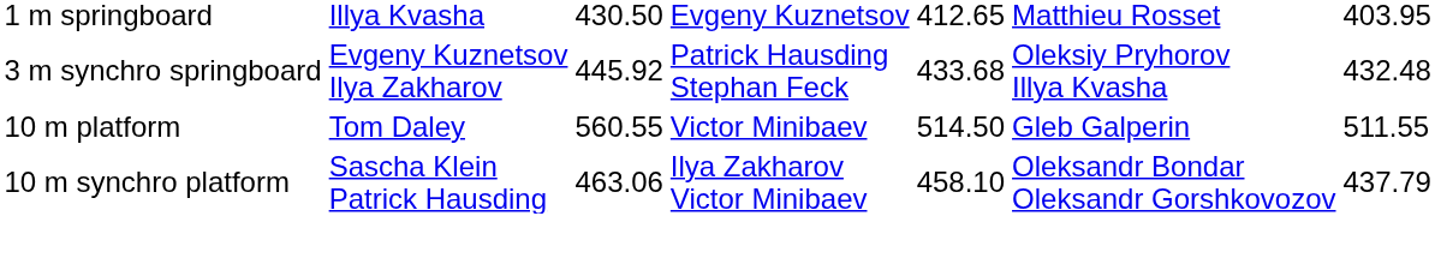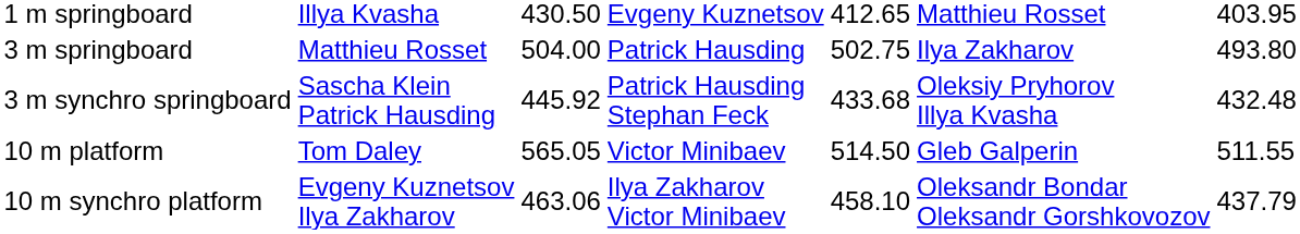+ row: 3 m springboard | Matthieu Rosset | 504.00 | Patrick Hausding | 502.75 | Ilya Zakharov | 493.80
3 m synchro springboard | column 2: Evgeny Kuznetsov Ilya Zakharov -> Sascha Klein Patrick Hausding
10 m platform | column 3: 560.55 -> 565.05
10 m synchro platform | column 2: Sascha Klein Patrick Hausding -> Evgeny Kuznetsov Ilya Zakharov
